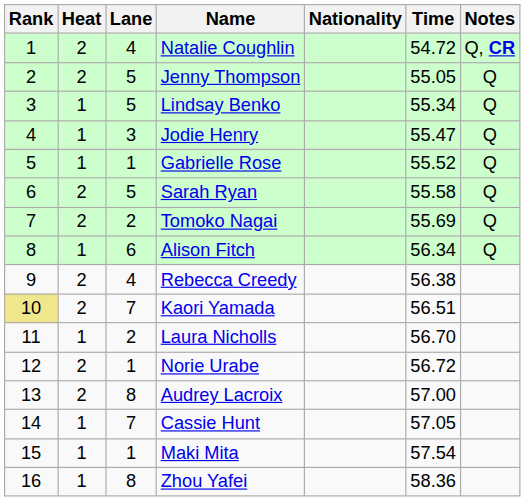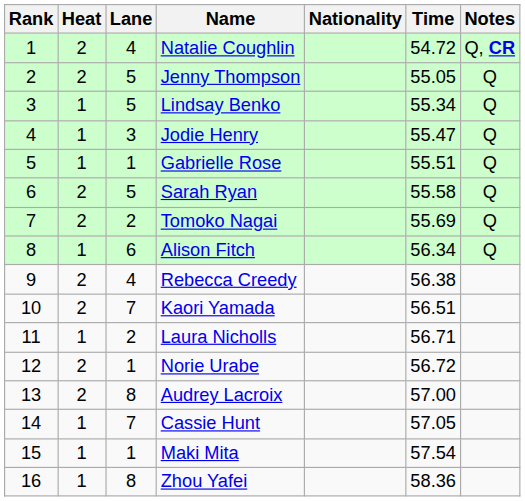Gabrielle Rose | Time: 55.52 -> 55.51
Kaori Yamada | Rank: khaki background -> no background
Laura Nicholls | Time: 56.70 -> 56.71
